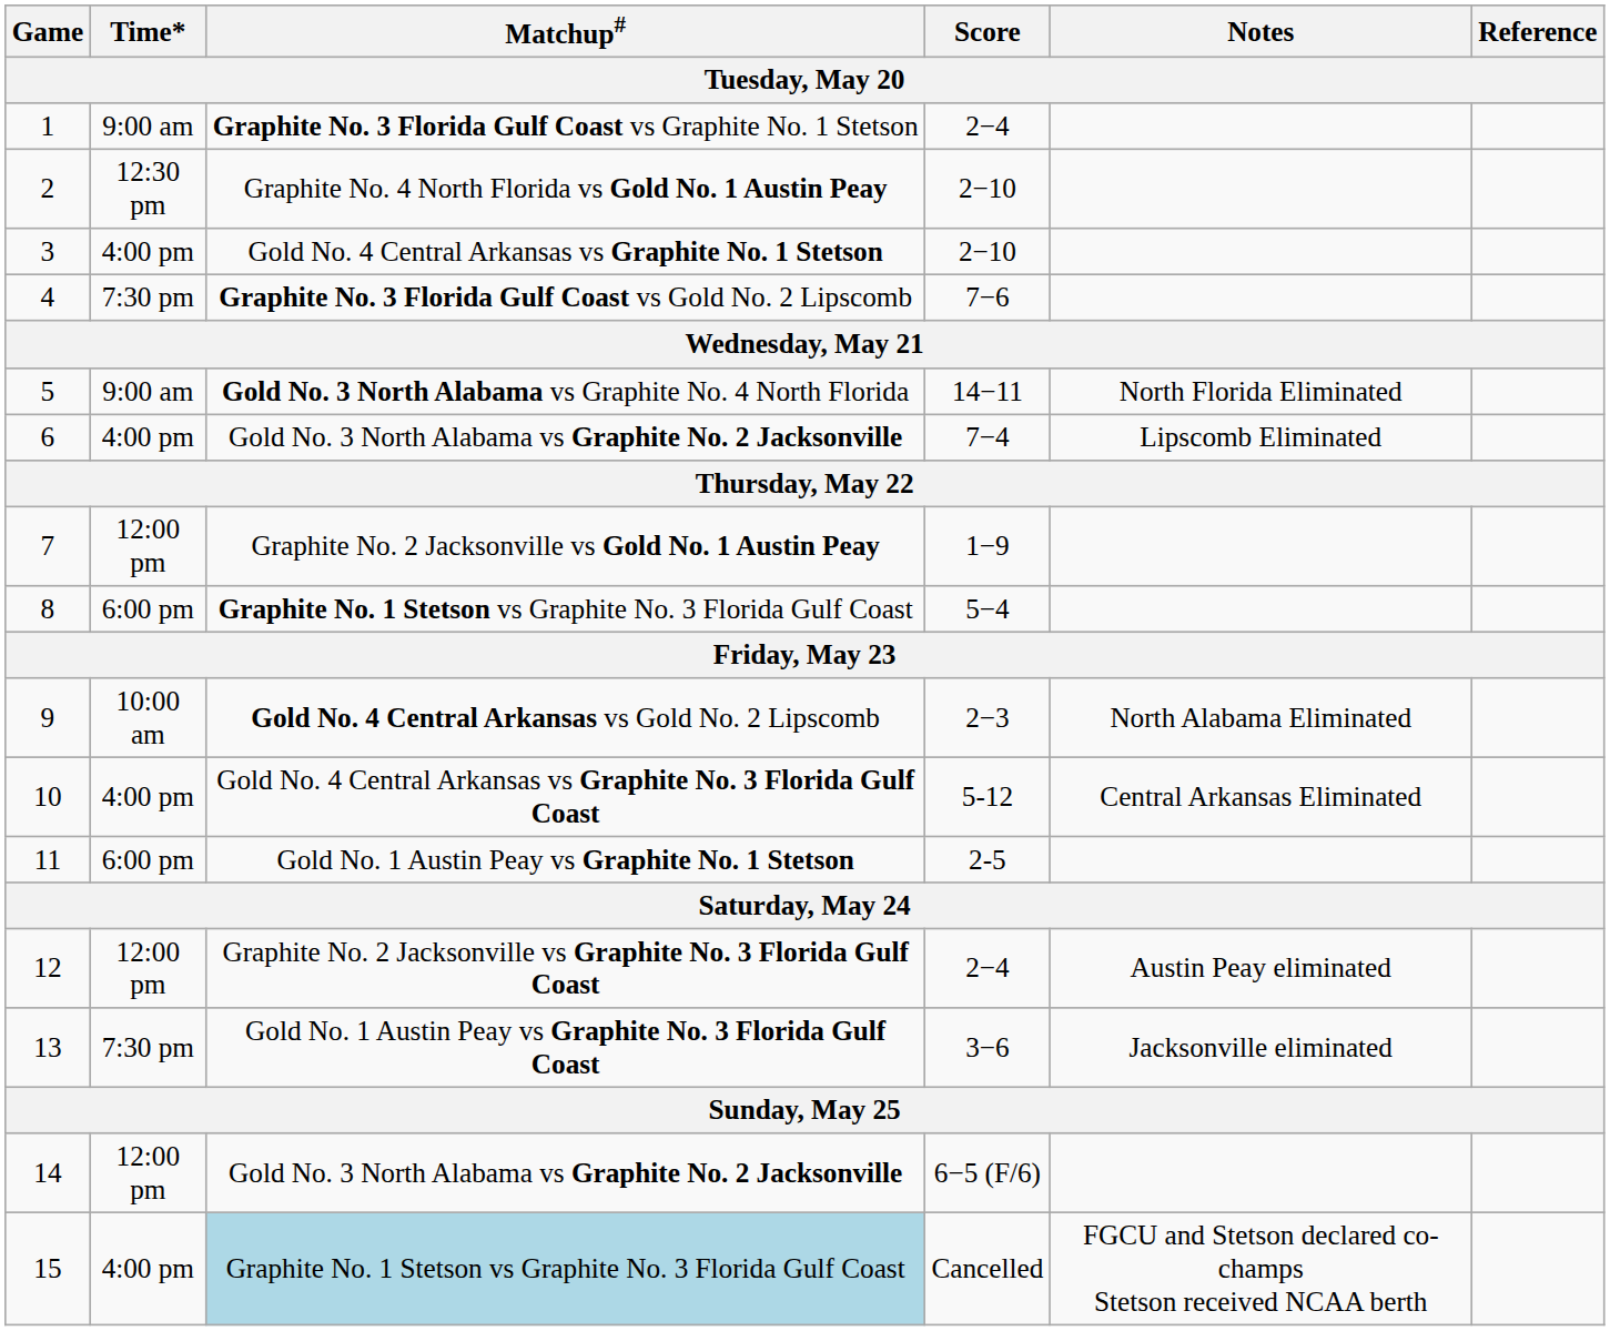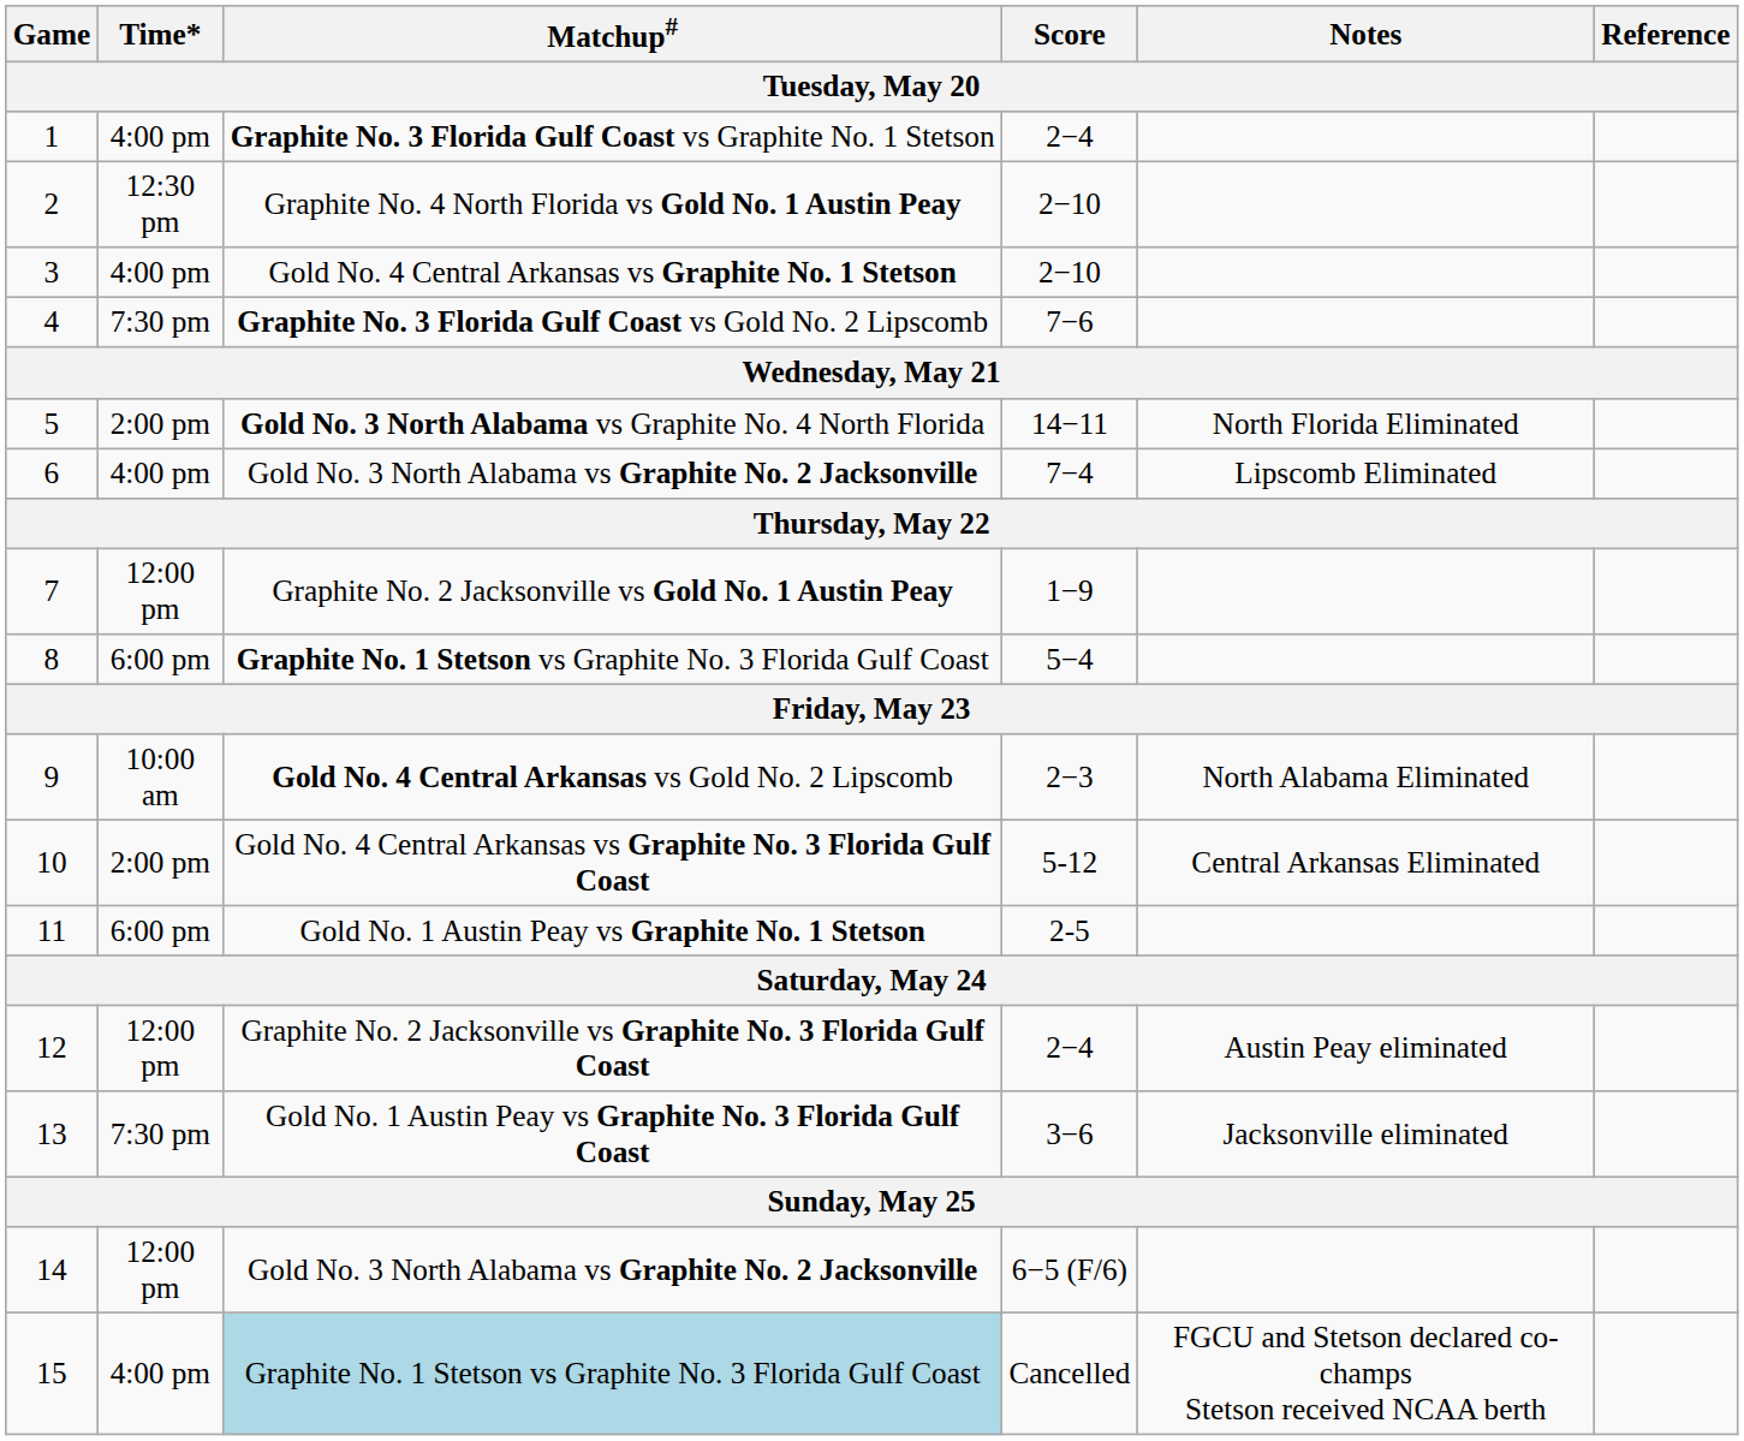1 | Time*: 9:00 am -> 4:00 pm
5 | Time*: 9:00 am -> 2:00 pm
10 | Time*: 4:00 pm -> 2:00 pm
